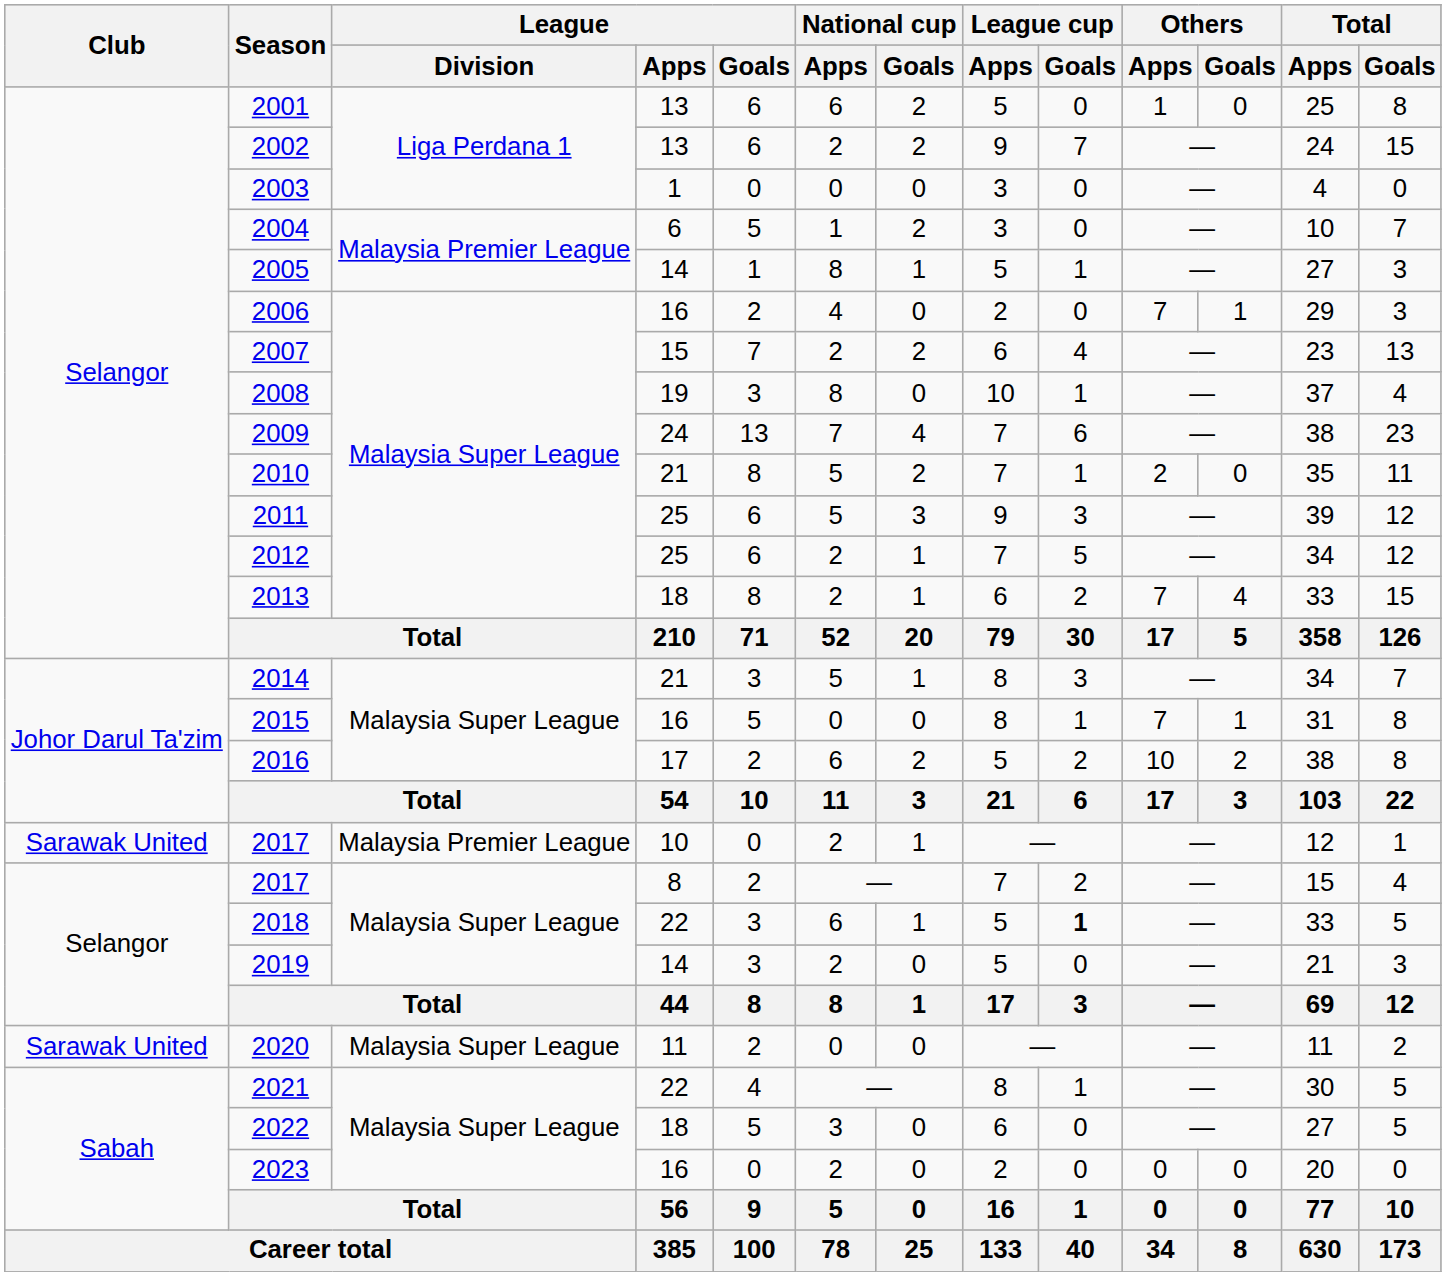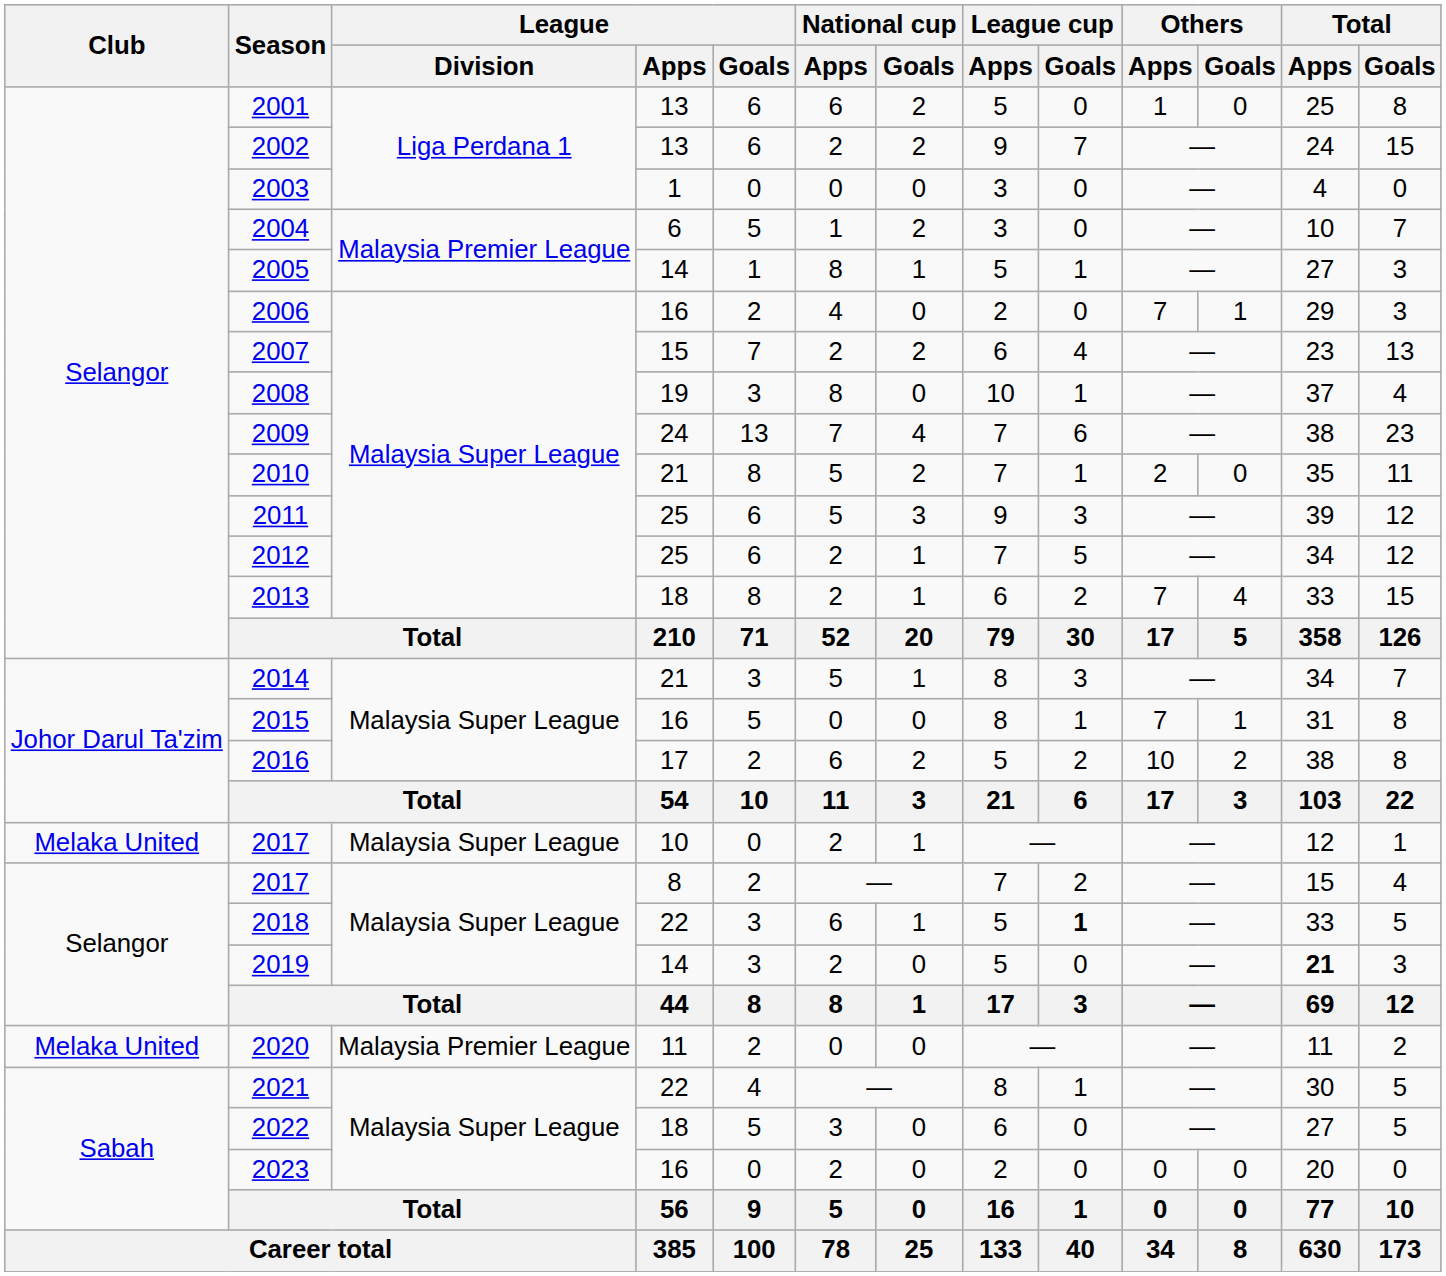2017 / 10 | Club: Sarawak United -> Melaka United
2017 / 10 | League / Division: Malaysia Premier League -> Malaysia Super League
2019 | Total / Apps: normal -> bold
2020 | Club: Sarawak United -> Melaka United
2020 | League / Division: Malaysia Super League -> Malaysia Premier League
